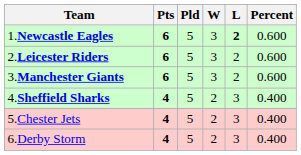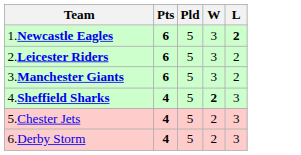- column: Percent | 0.600 | 0.600 | 0.600 | 0.400 | 0.400 | 0.400
4.Sheffield Sharks | W: normal -> bold
